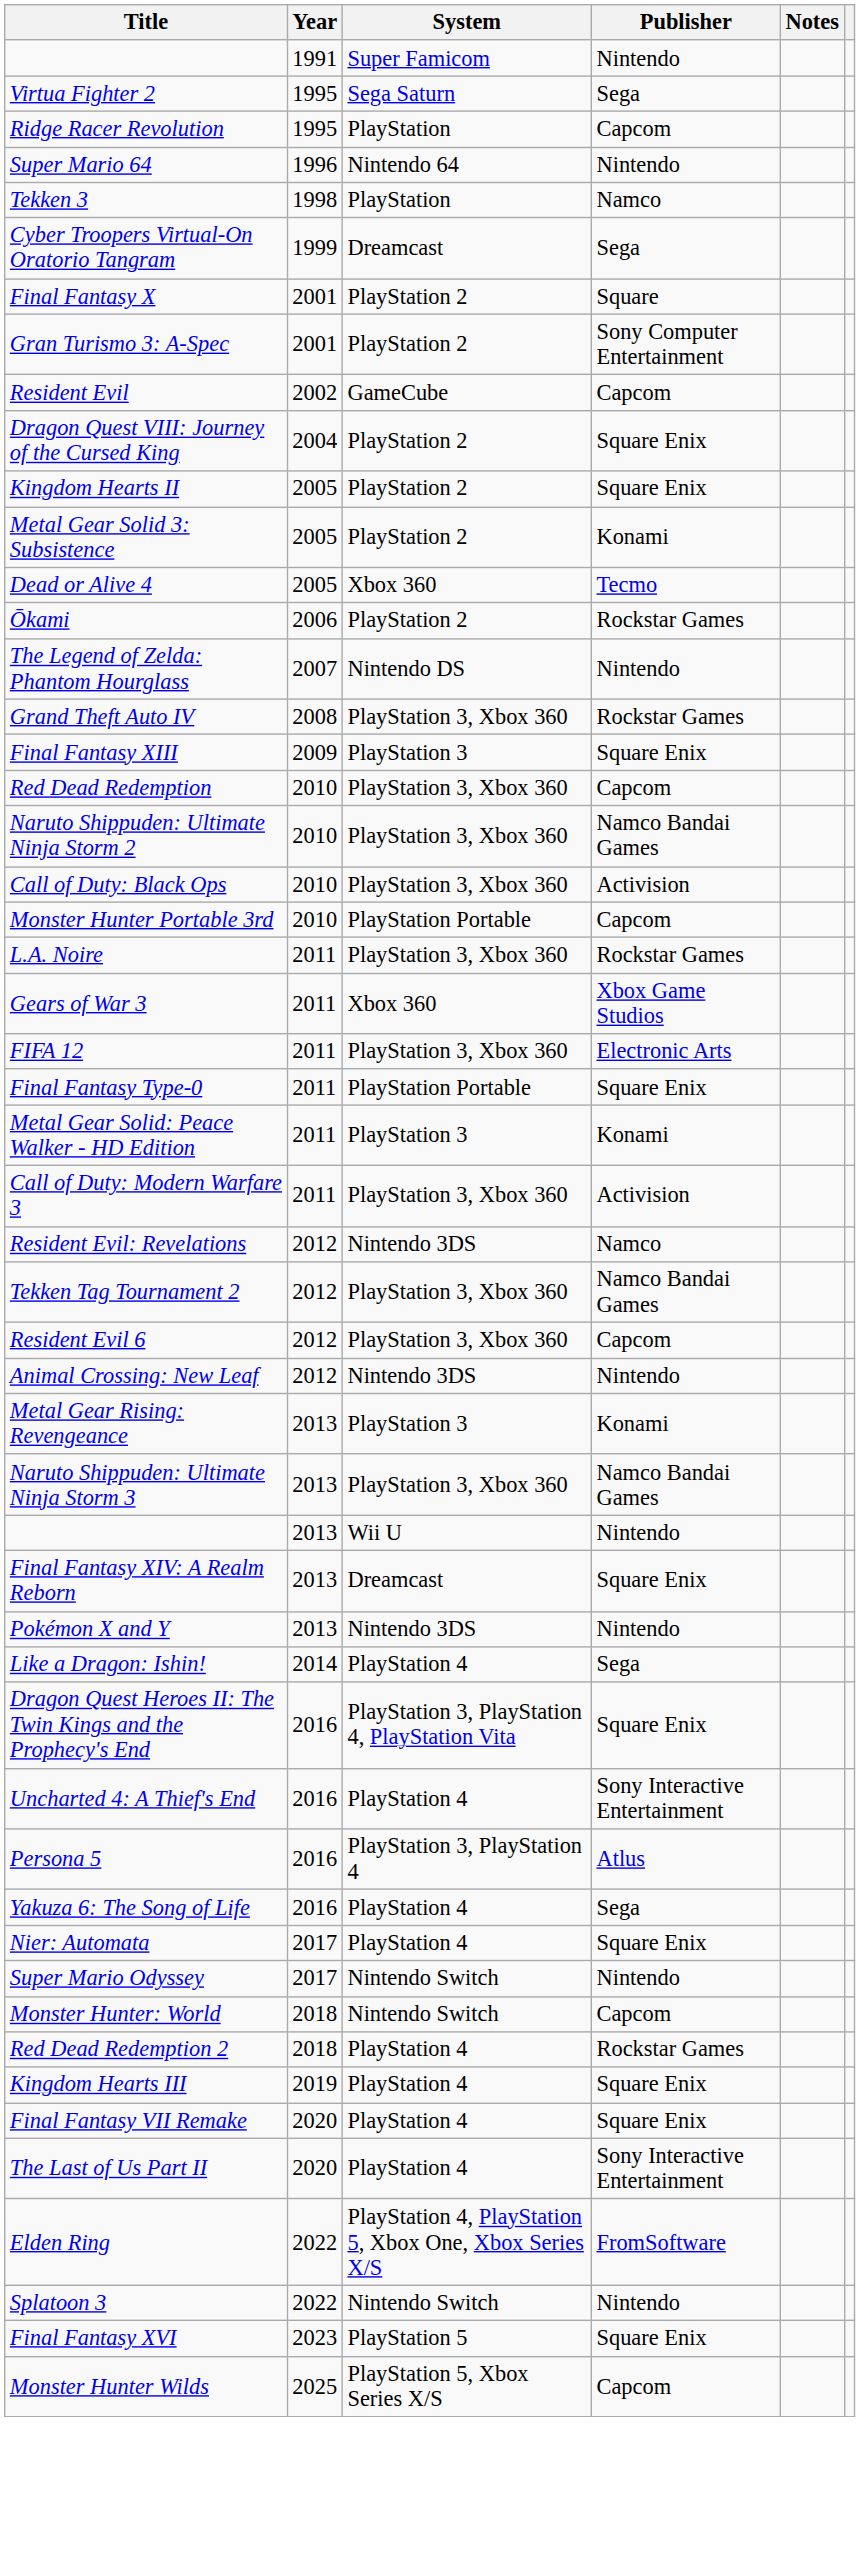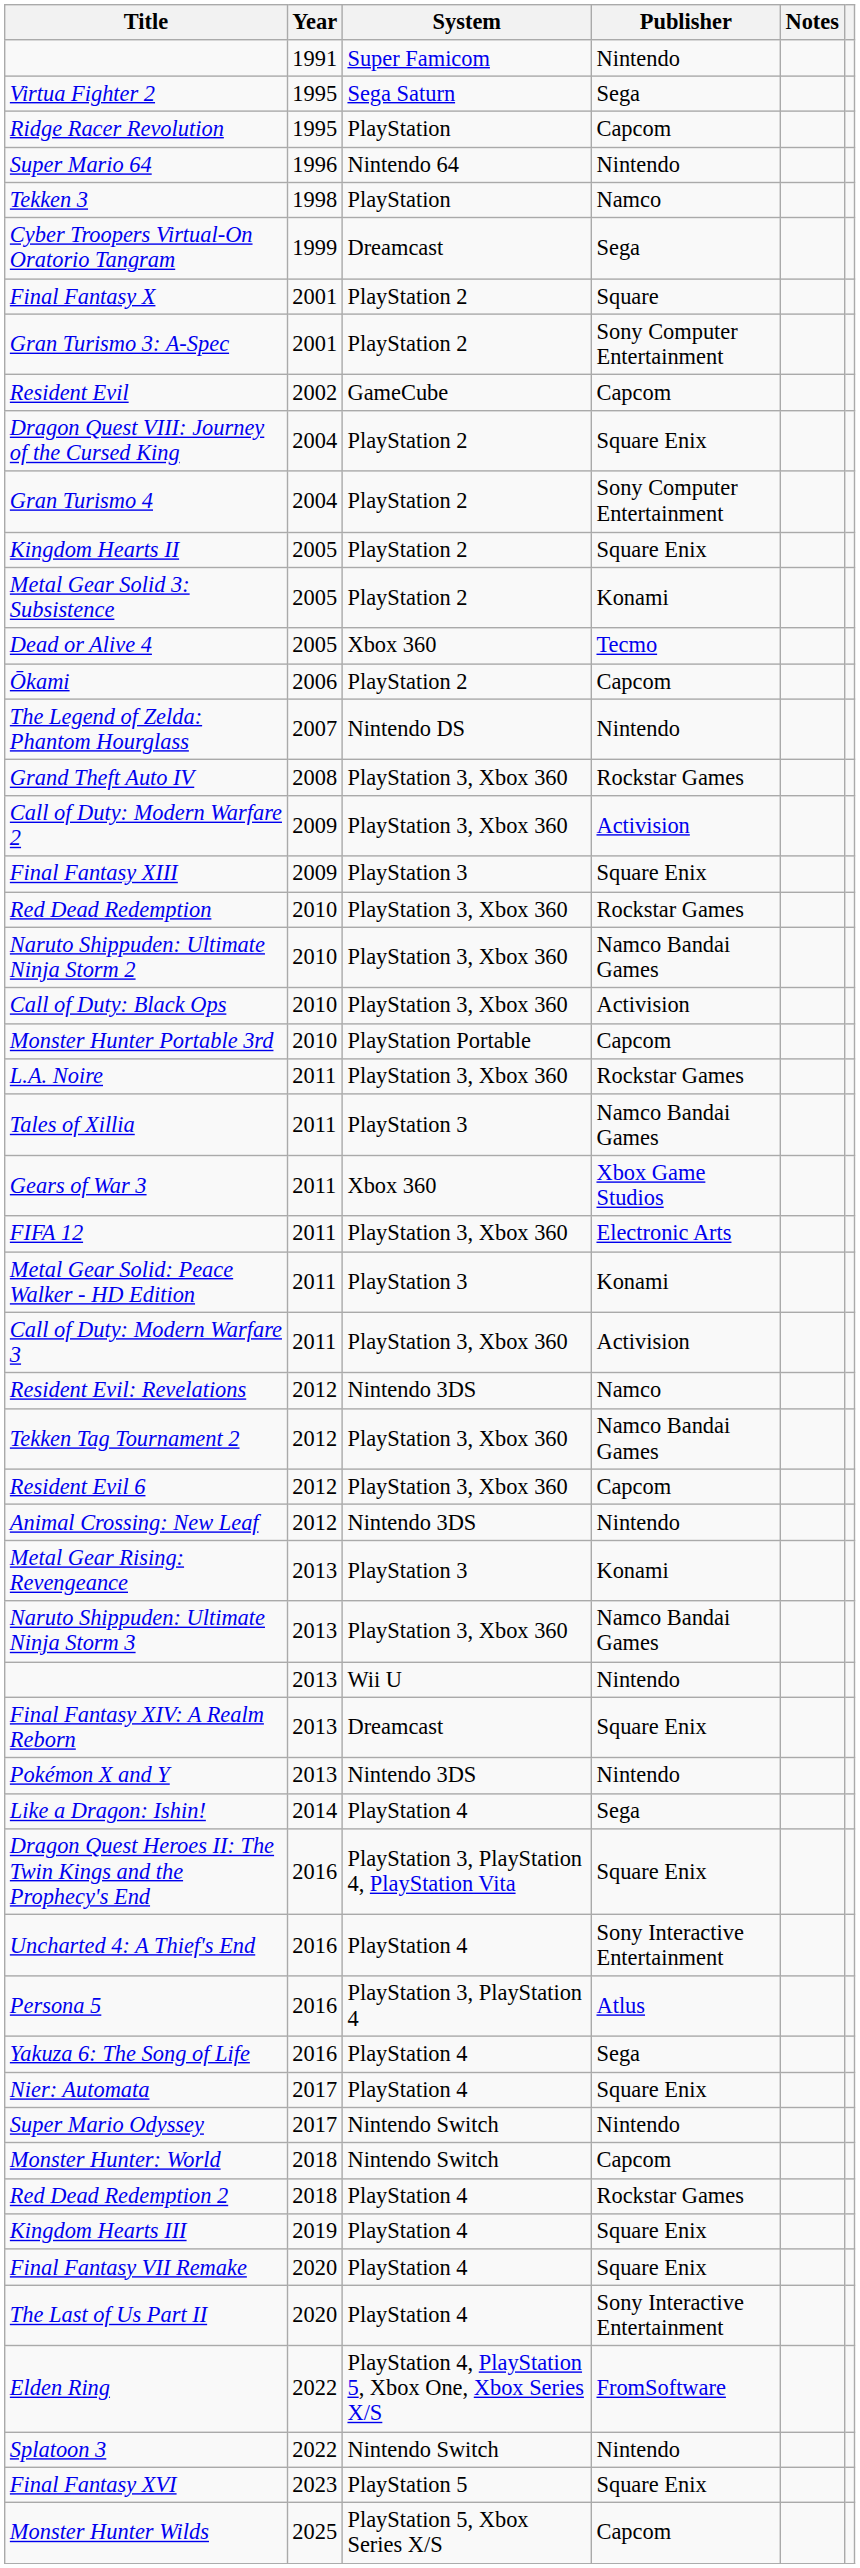+ row: Gran Turismo 4 | 2004 | PlayStation 2 | Sony Computer Entertainment
Ōkami | Publisher: Rockstar Games -> Capcom
+ row: Call of Duty: Modern Warfare 2 | 2009 | PlayStation 3, Xbox 360 | Activision
Red Dead Redemption | Publisher: Capcom -> Rockstar Games
+ row: Tales of Xillia | 2011 | PlayStation 3 | Namco Bandai Games
- row: Final Fantasy Type-0 | 2011 | PlayStation Portable | Square Enix
